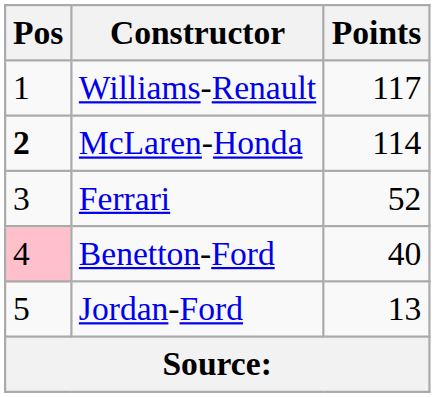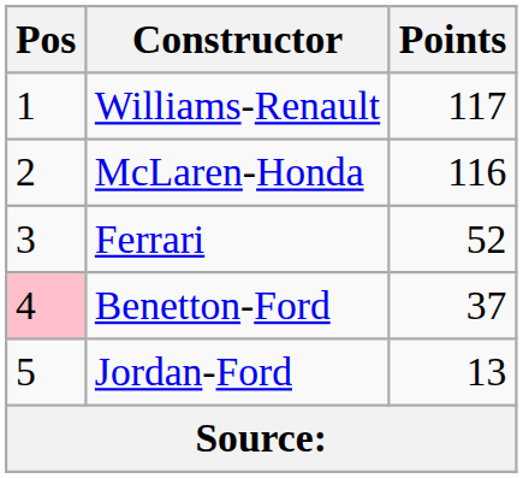McLaren-Honda | Pos: bold -> normal
McLaren-Honda | Points: 114 -> 116
Benetton-Ford | Points: 40 -> 37
